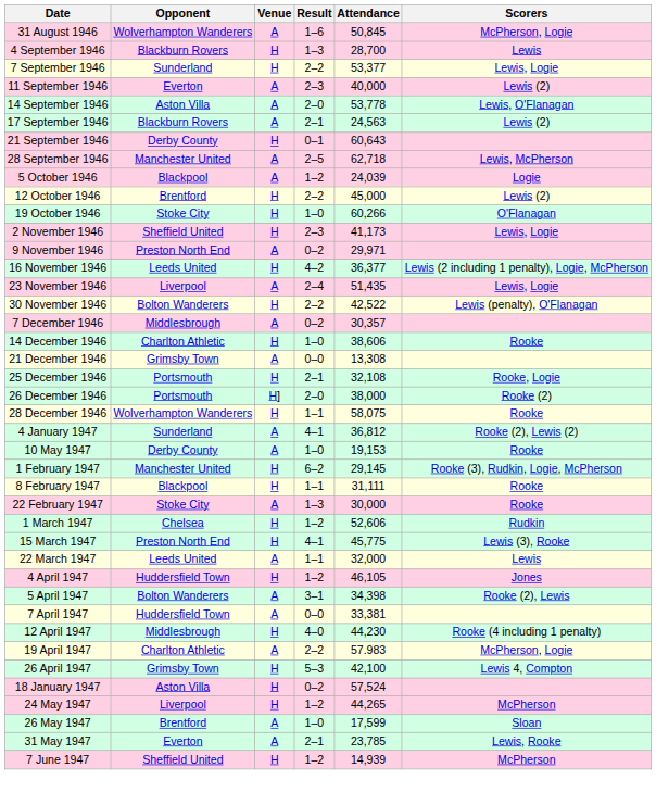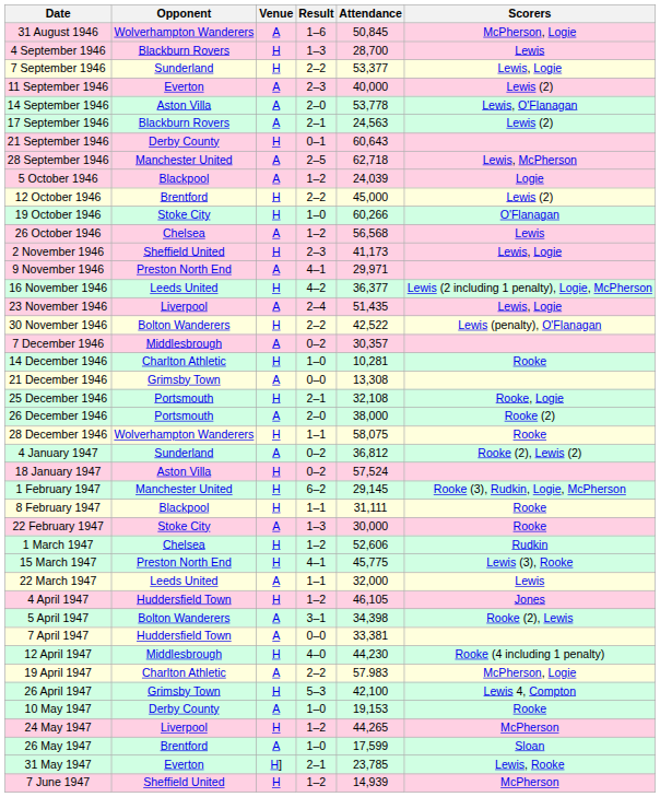+ row: 26 October 1946 | Chelsea | A | 1–2 | 56,568 | Lewis
9 November 1946 | Result: 0–2 -> 4–1
14 December 1946 | Attendance: 38,606 -> 10,281
26 December 1946 | Venue: H] -> A
4 January 1947 | Result: 4–1 -> 0–2
rows swapped: 18 January 1947 <-> 10 May 1947
31 May 1947 | Venue: A -> H]
